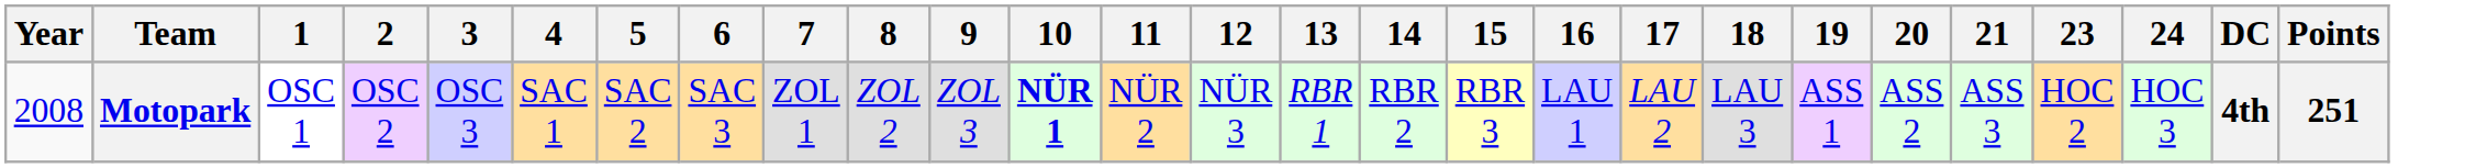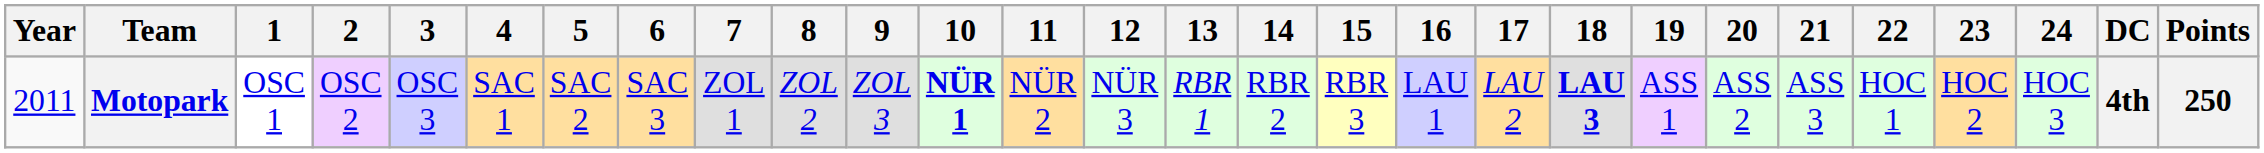+ column: 22 | HOC 1
Motopark | Year: 2008 -> 2011
Motopark | 18: normal -> bold
Motopark | Points: 251 -> 250
